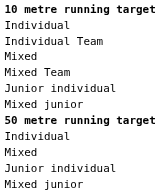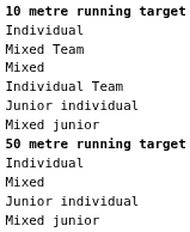rows swapped: Individual Team <-> Mixed Team
